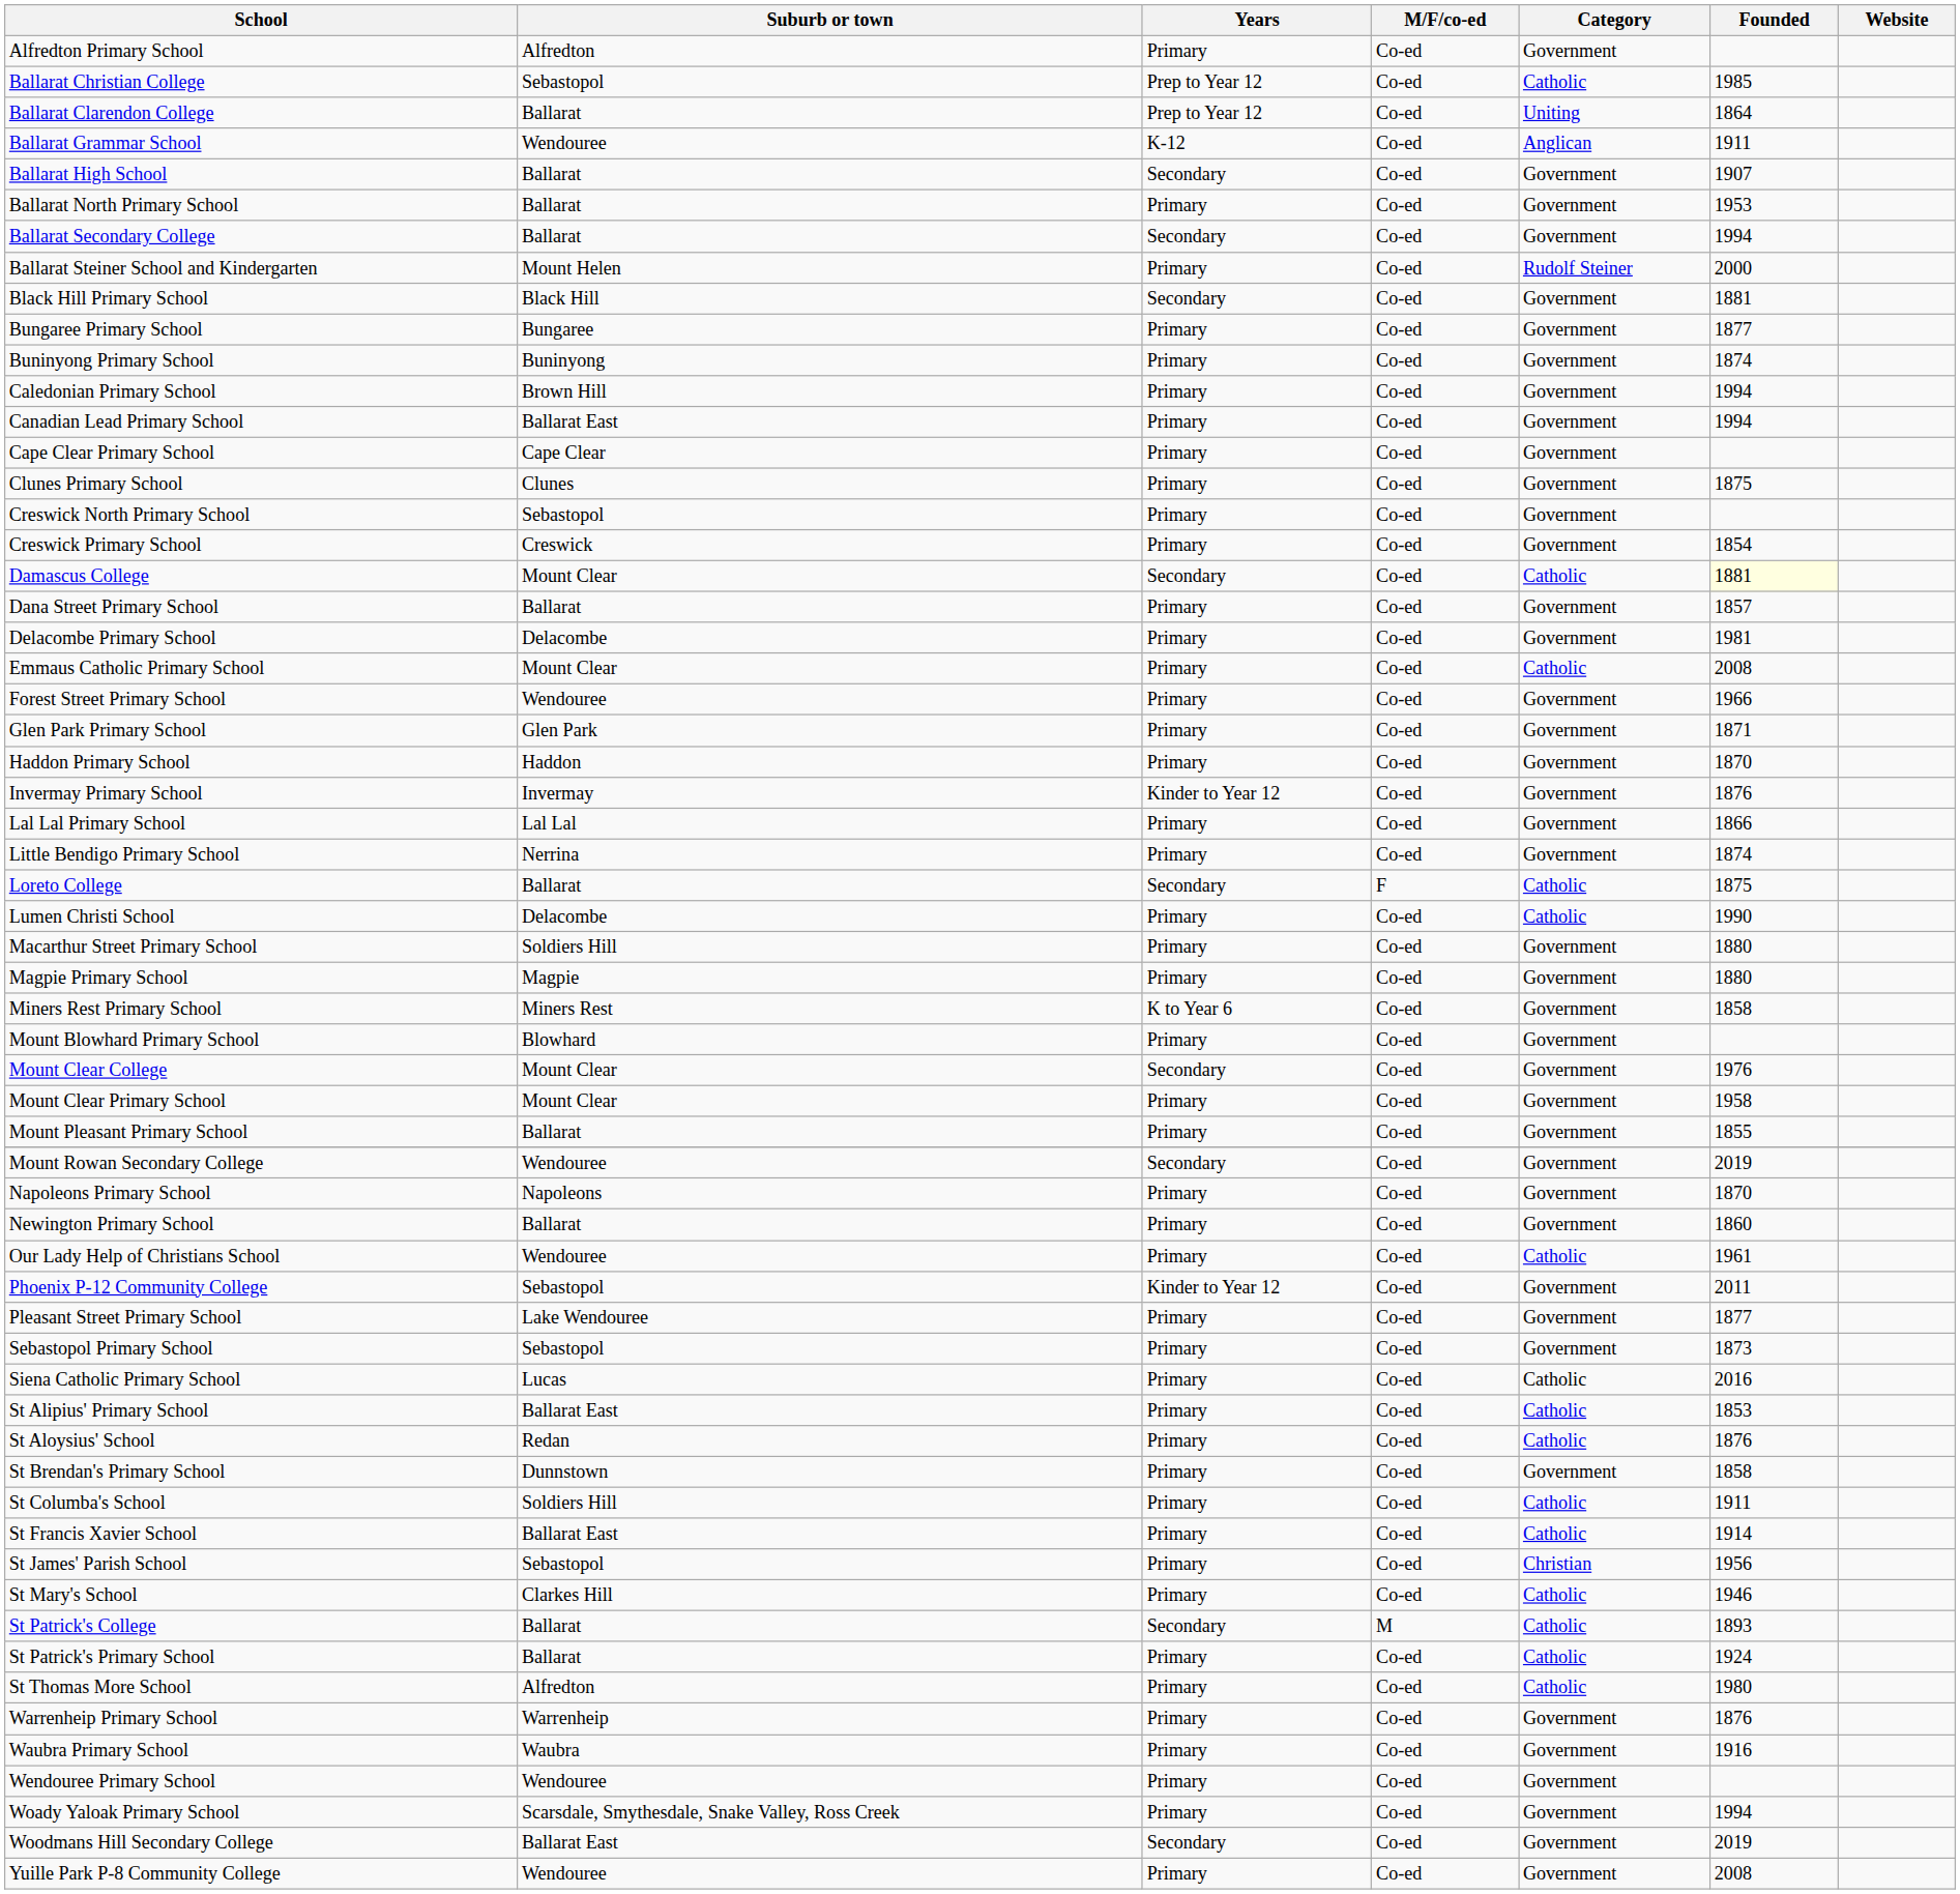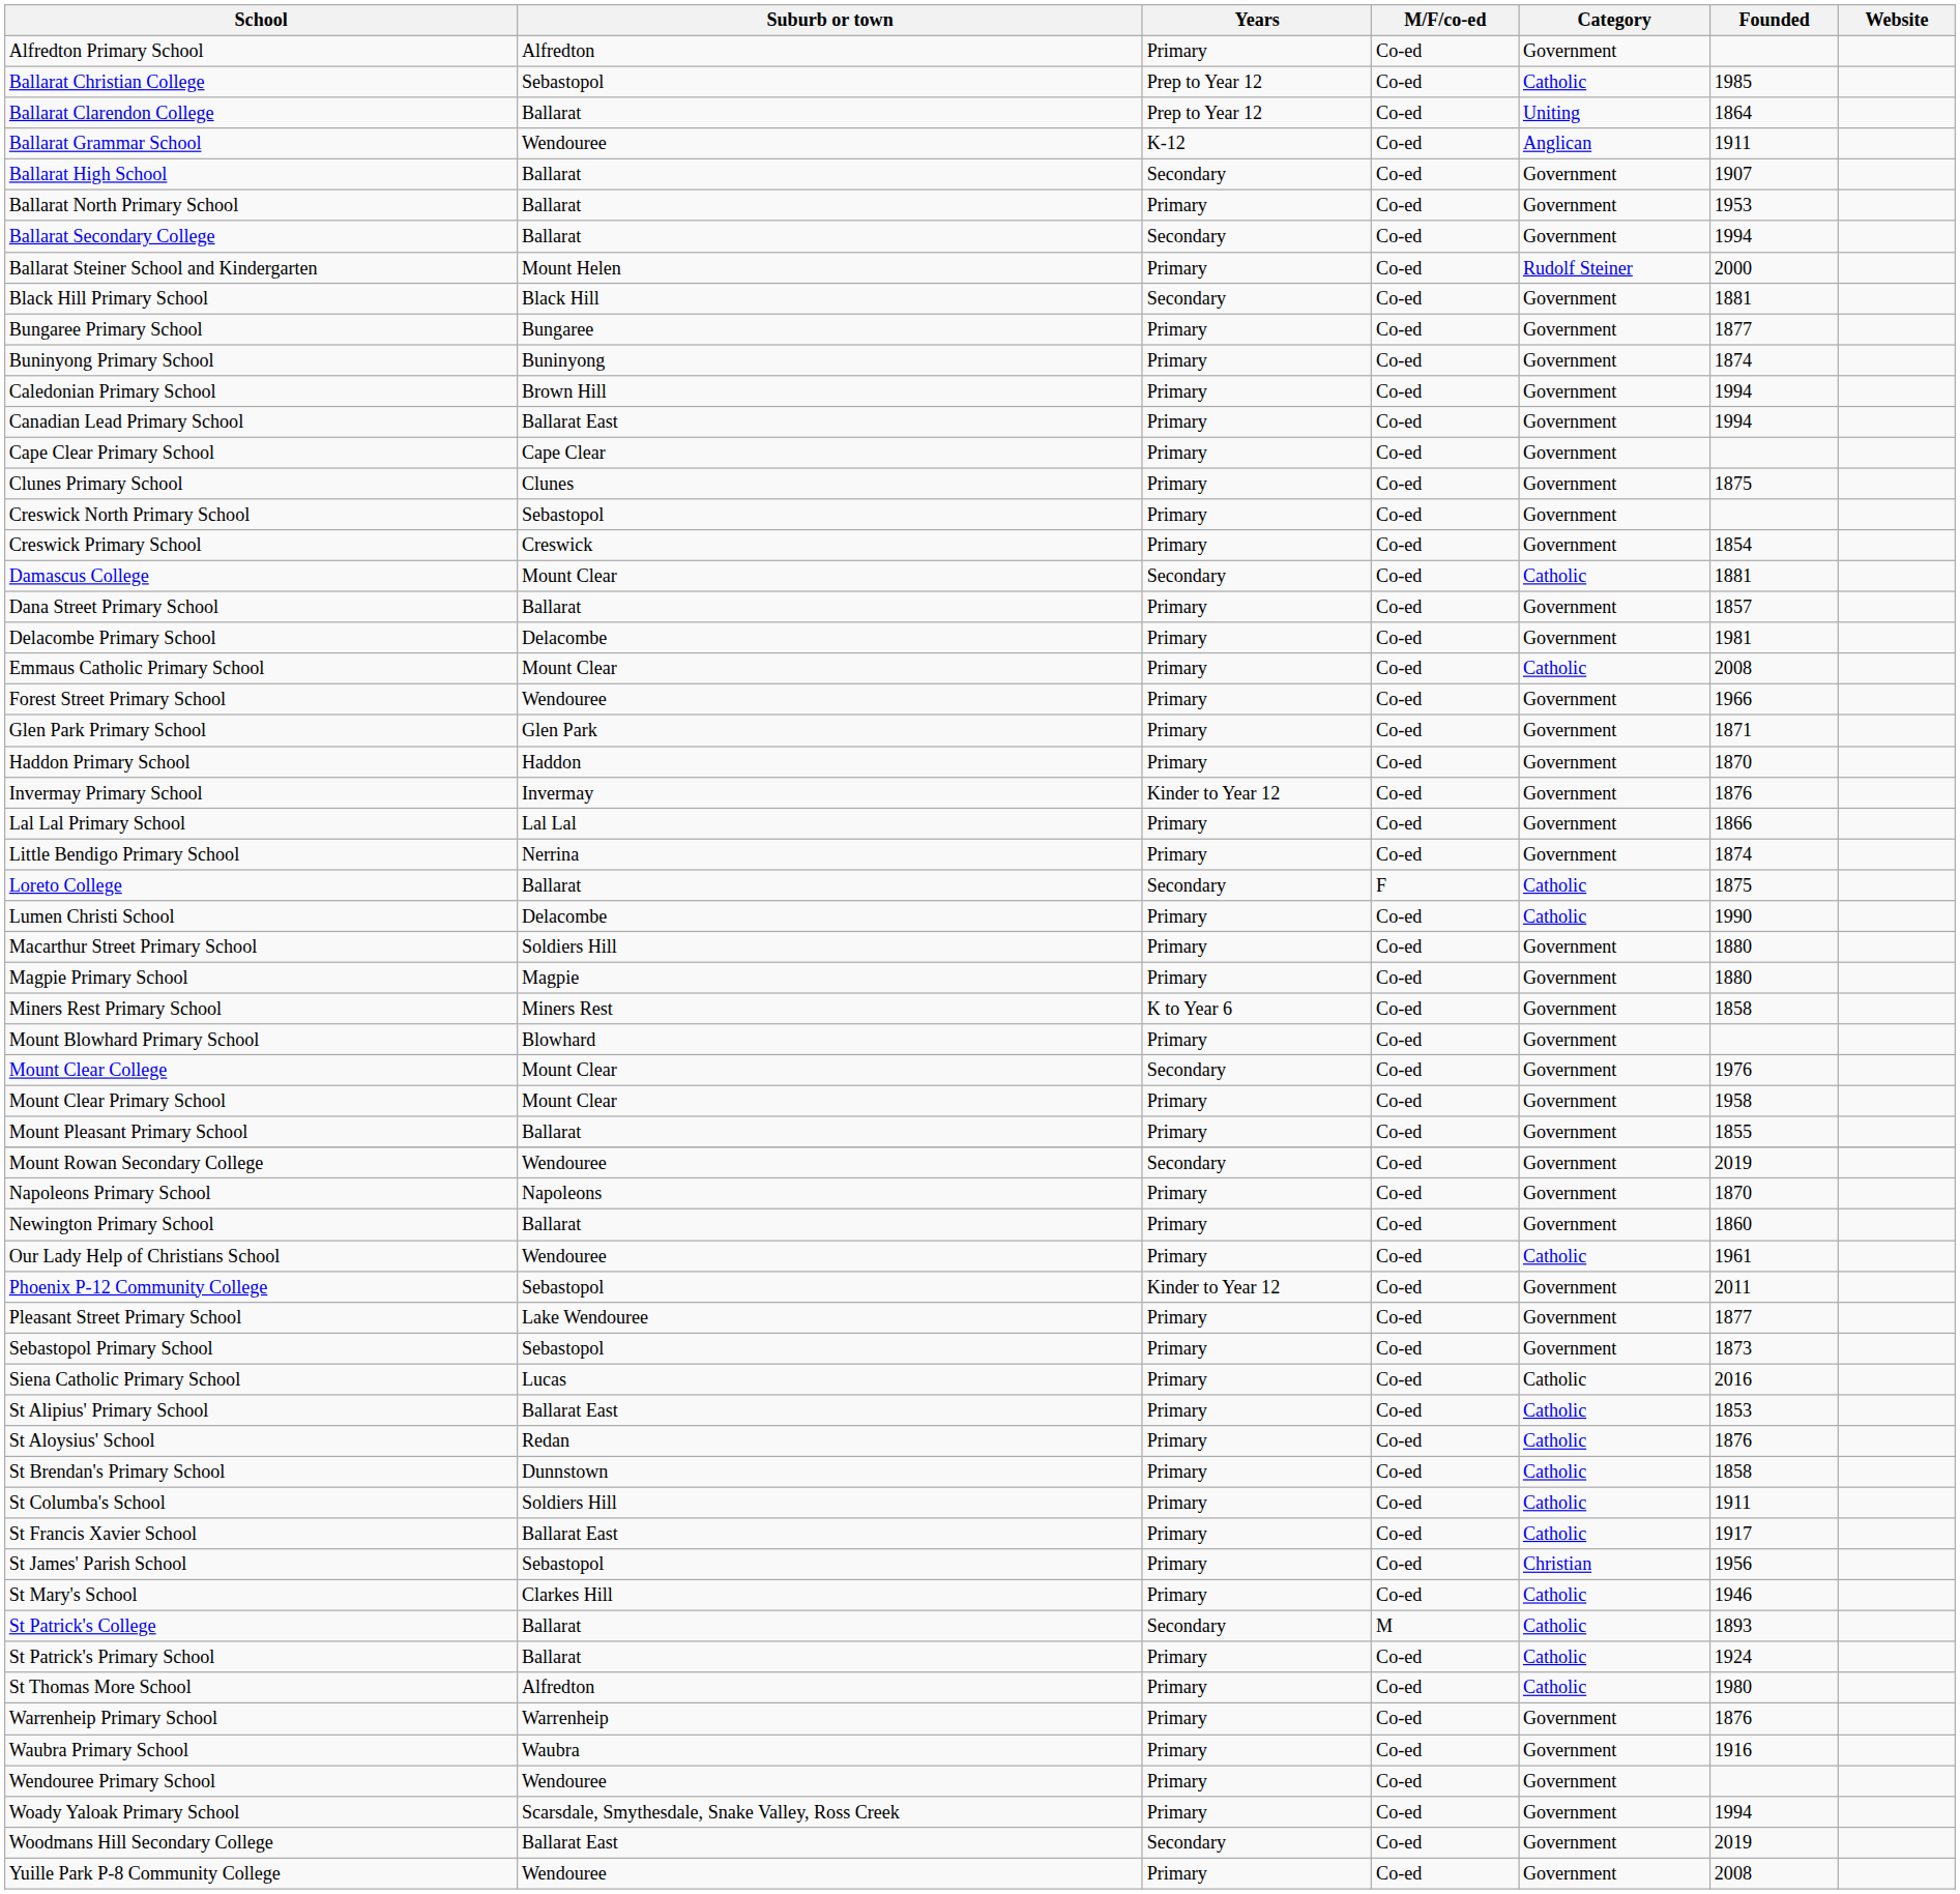Damascus College | Founded: lightyellow background -> no background
St Brendan's Primary School | Category: Government -> Catholic
St Francis Xavier School | Founded: 1914 -> 1917
